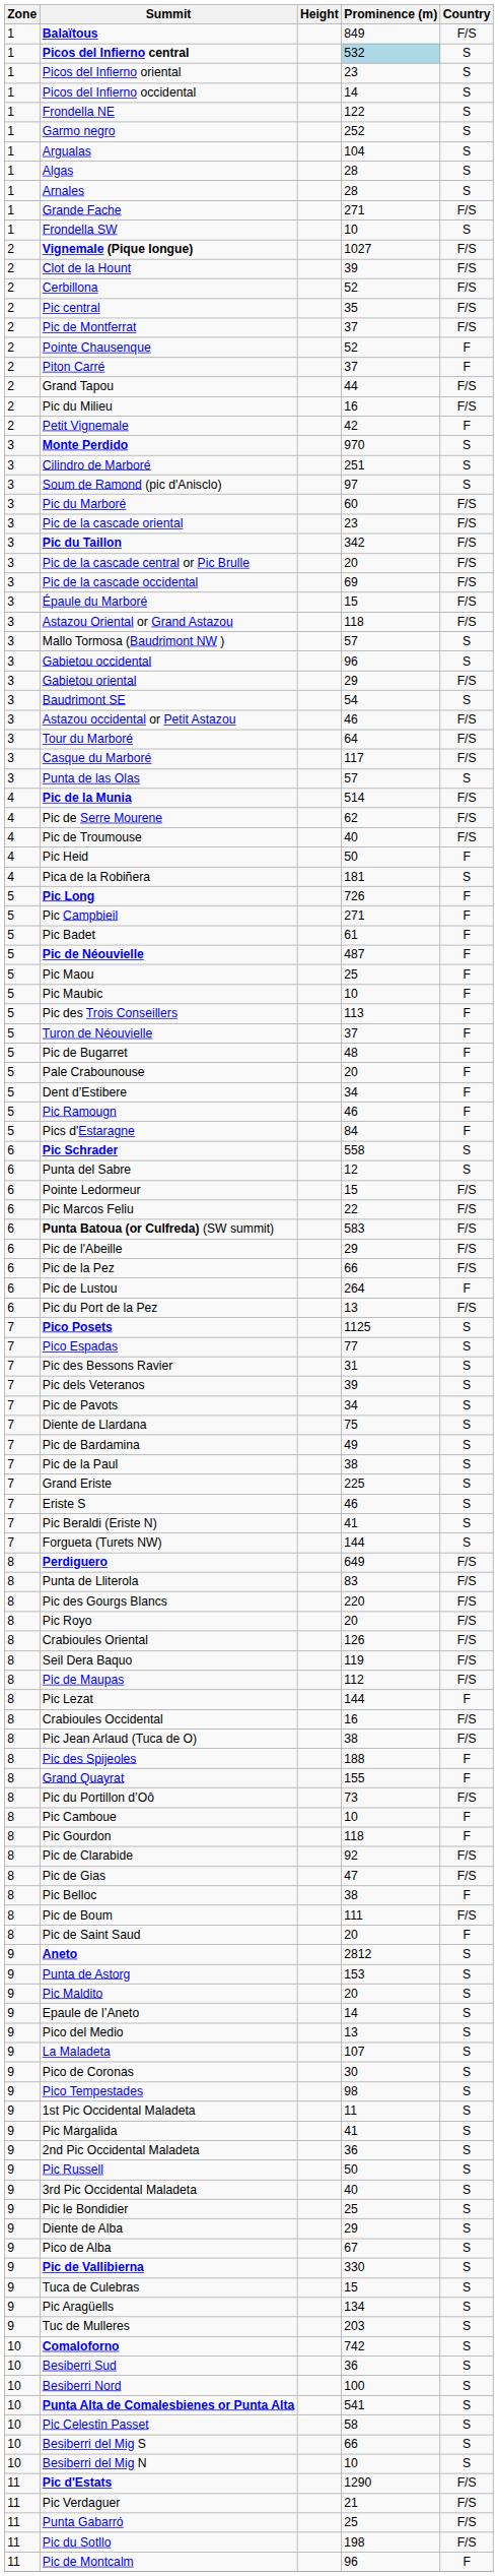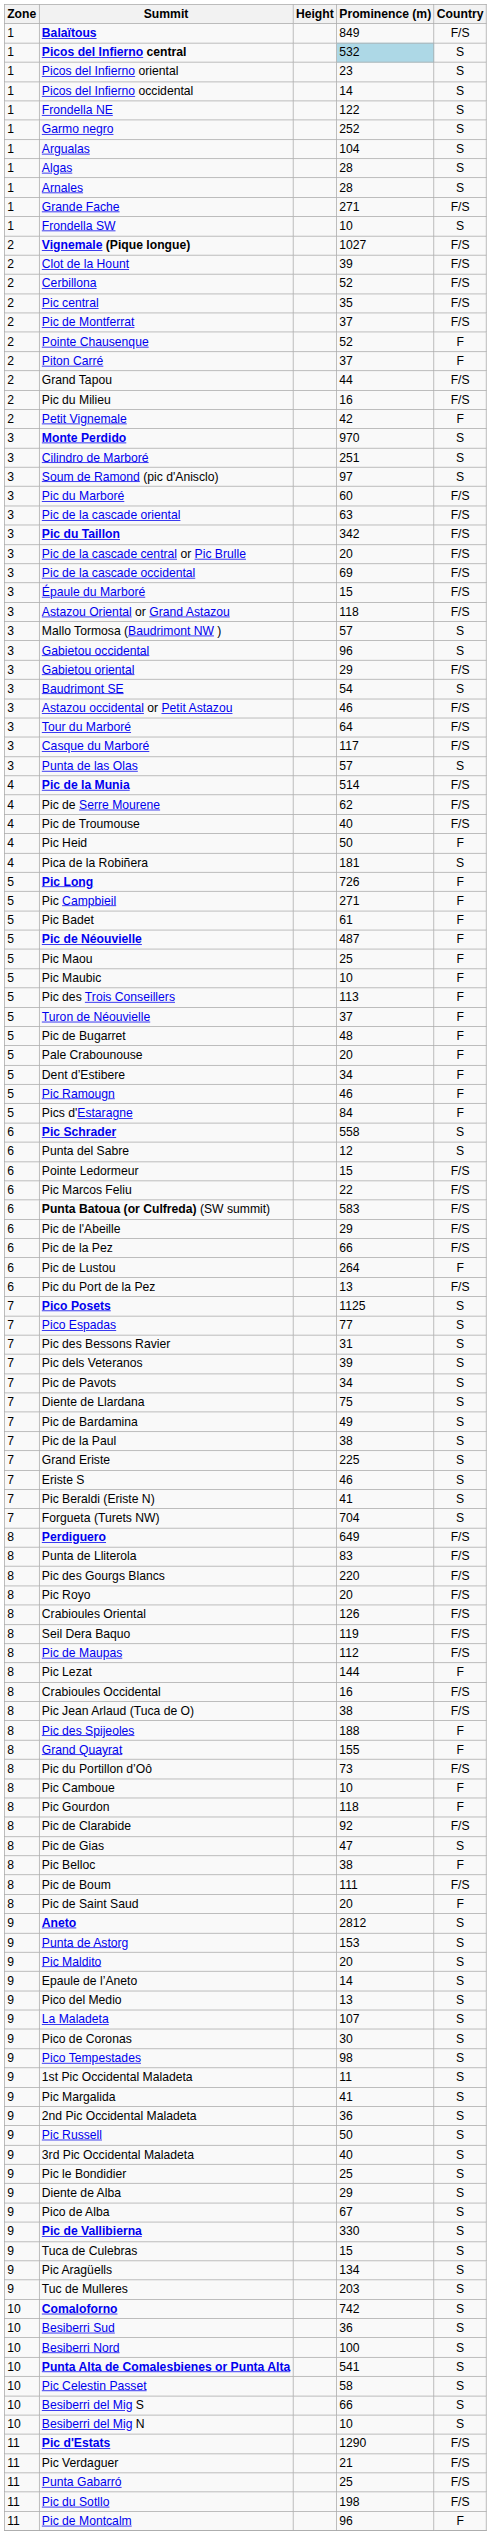Pic de la cascade oriental | Prominence (m): 23 -> 63
Forgueta (Turets NW) | Prominence (m): 144 -> 704
Pic de Gias | Country: F/S -> S
